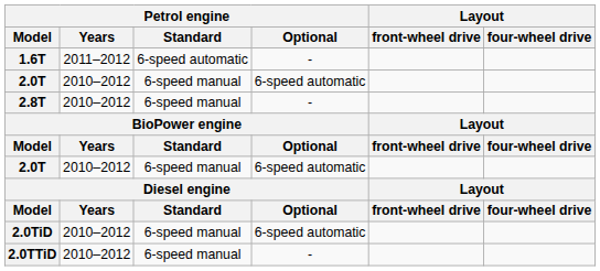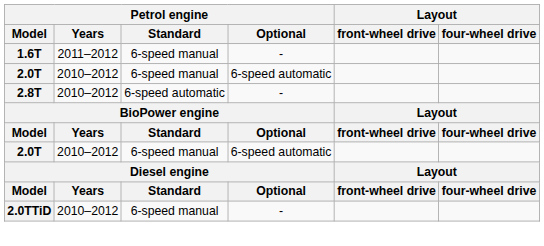1.6T | Petrol engine / Standard: 6-speed automatic -> 6-speed manual
2.8T | Petrol engine / Standard: 6-speed manual -> 6-speed automatic
- row: 2.0TiD | 2010–2012 | 6-speed manual | 6-speed automatic
